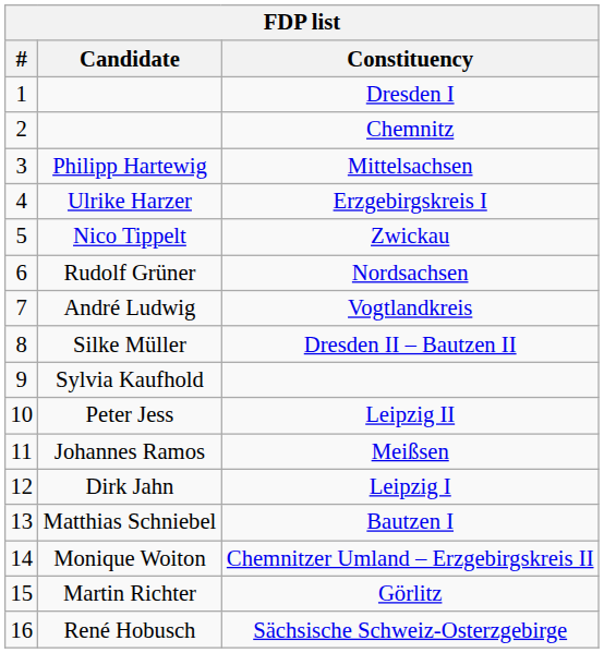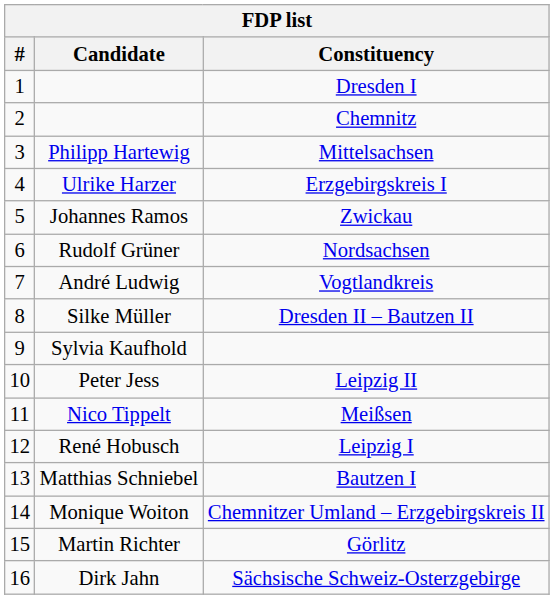Zwickau | Candidate: Nico Tippelt -> Johannes Ramos
Meißsen | Candidate: Johannes Ramos -> Nico Tippelt
Leipzig I | Candidate: Dirk Jahn -> René Hobusch
Sächsische Schweiz-Osterzgebirge | Candidate: René Hobusch -> Dirk Jahn
